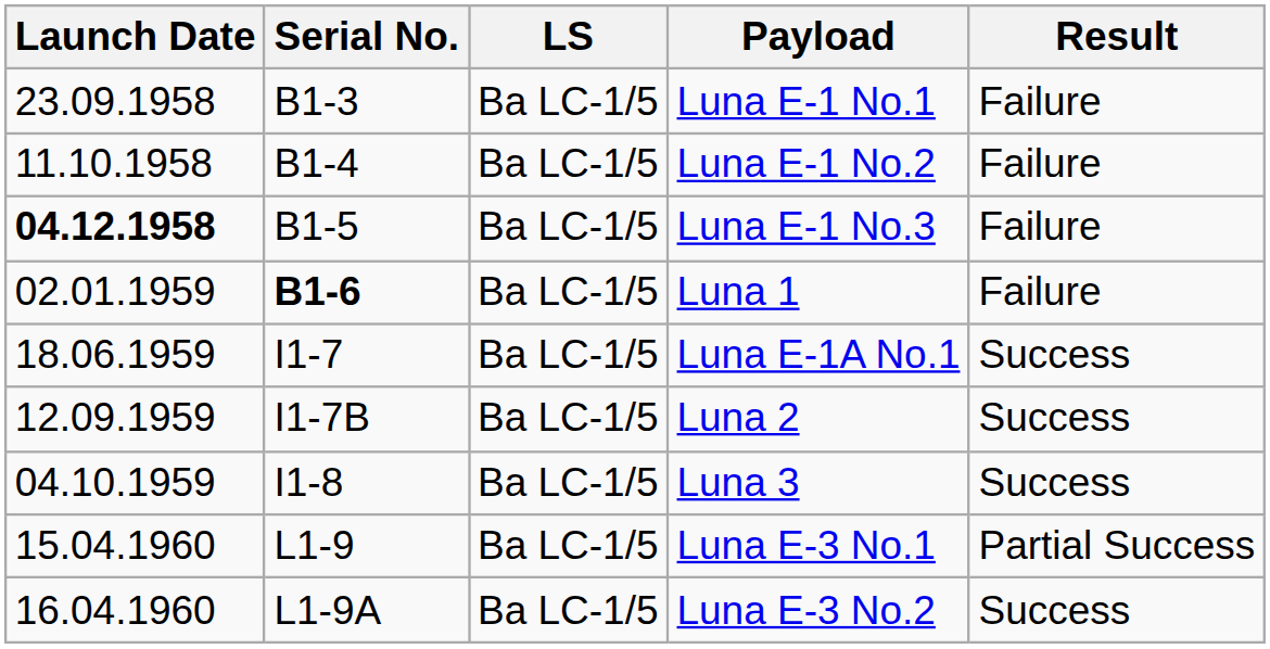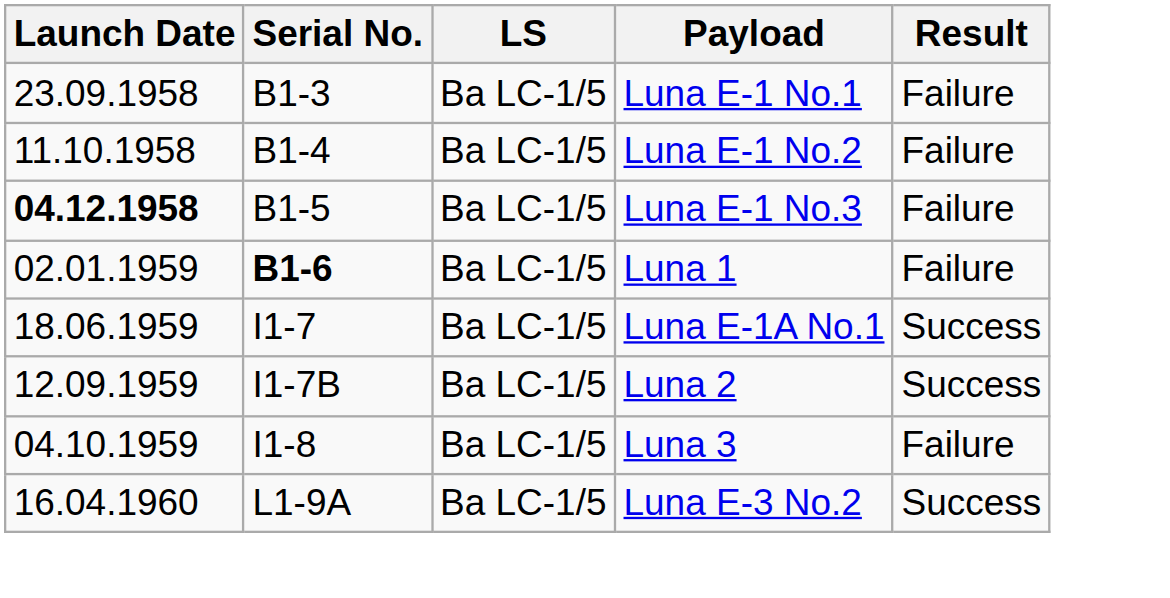Luna 3 | Result: Success -> Failure
- row: 15.04.1960 | L1-9 | Ba LC-1/5 | Luna E-3 No.1 | Partial Success
